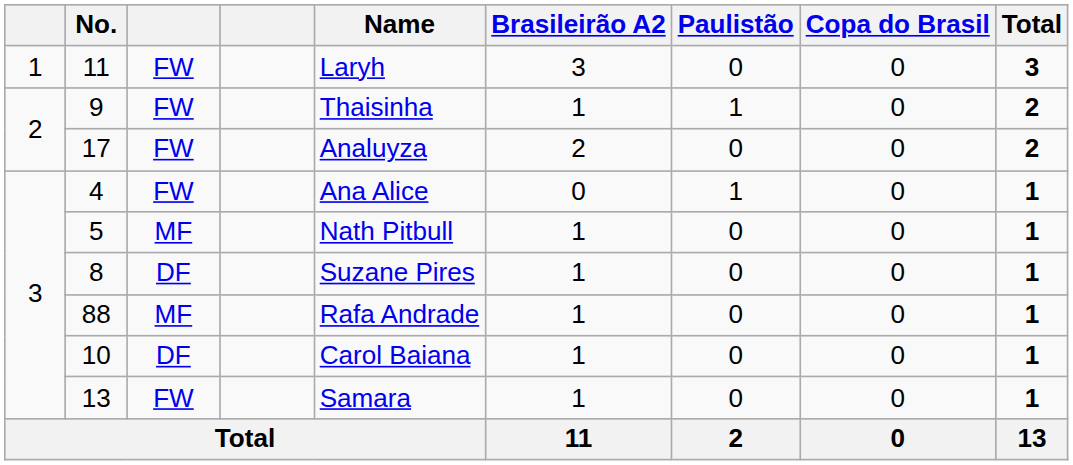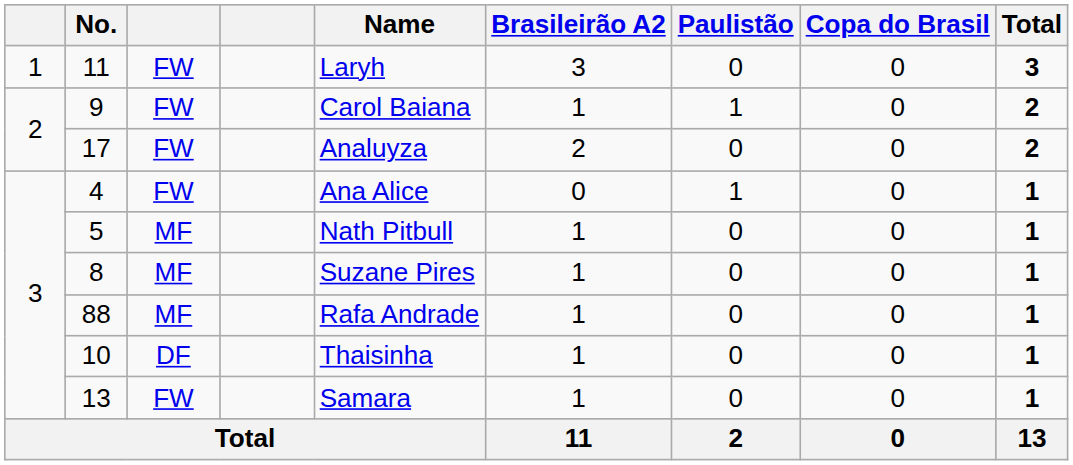9 | Name: Thaisinha -> Carol Baiana
8 | column 3: DF -> MF
10 | Name: Carol Baiana -> Thaisinha
